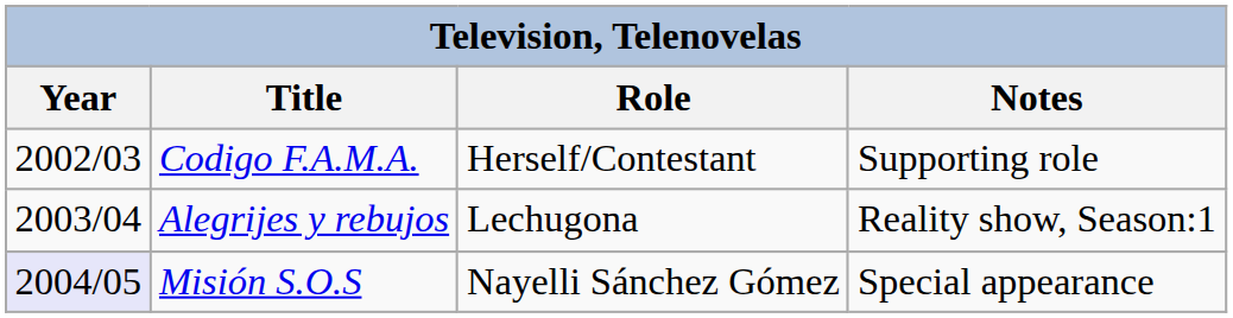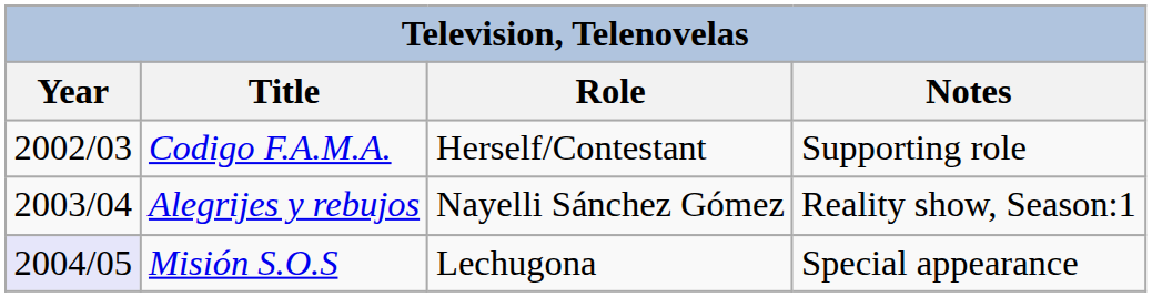Alegrijes y rebujos | Role: Lechugona -> Nayelli Sánchez Gómez
Misión S.O.S | Role: Nayelli Sánchez Gómez -> Lechugona
